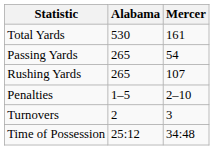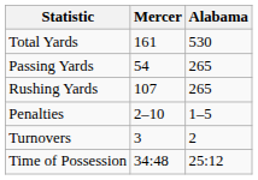columns swapped: Mercer <-> Alabama
